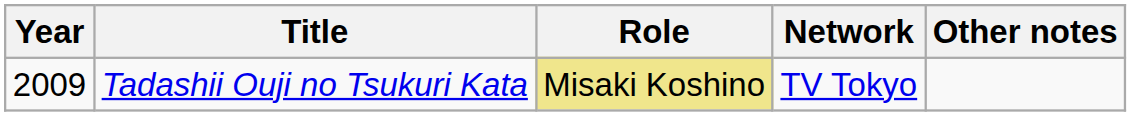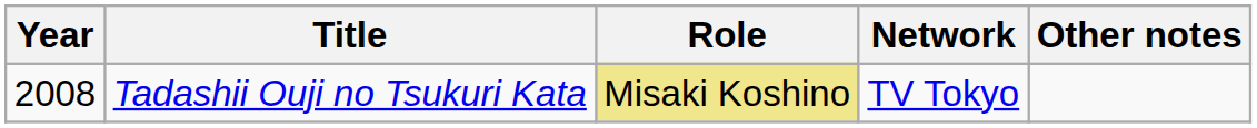Tadashii Ouji no Tsukuri Kata | Year: 2009 -> 2008
